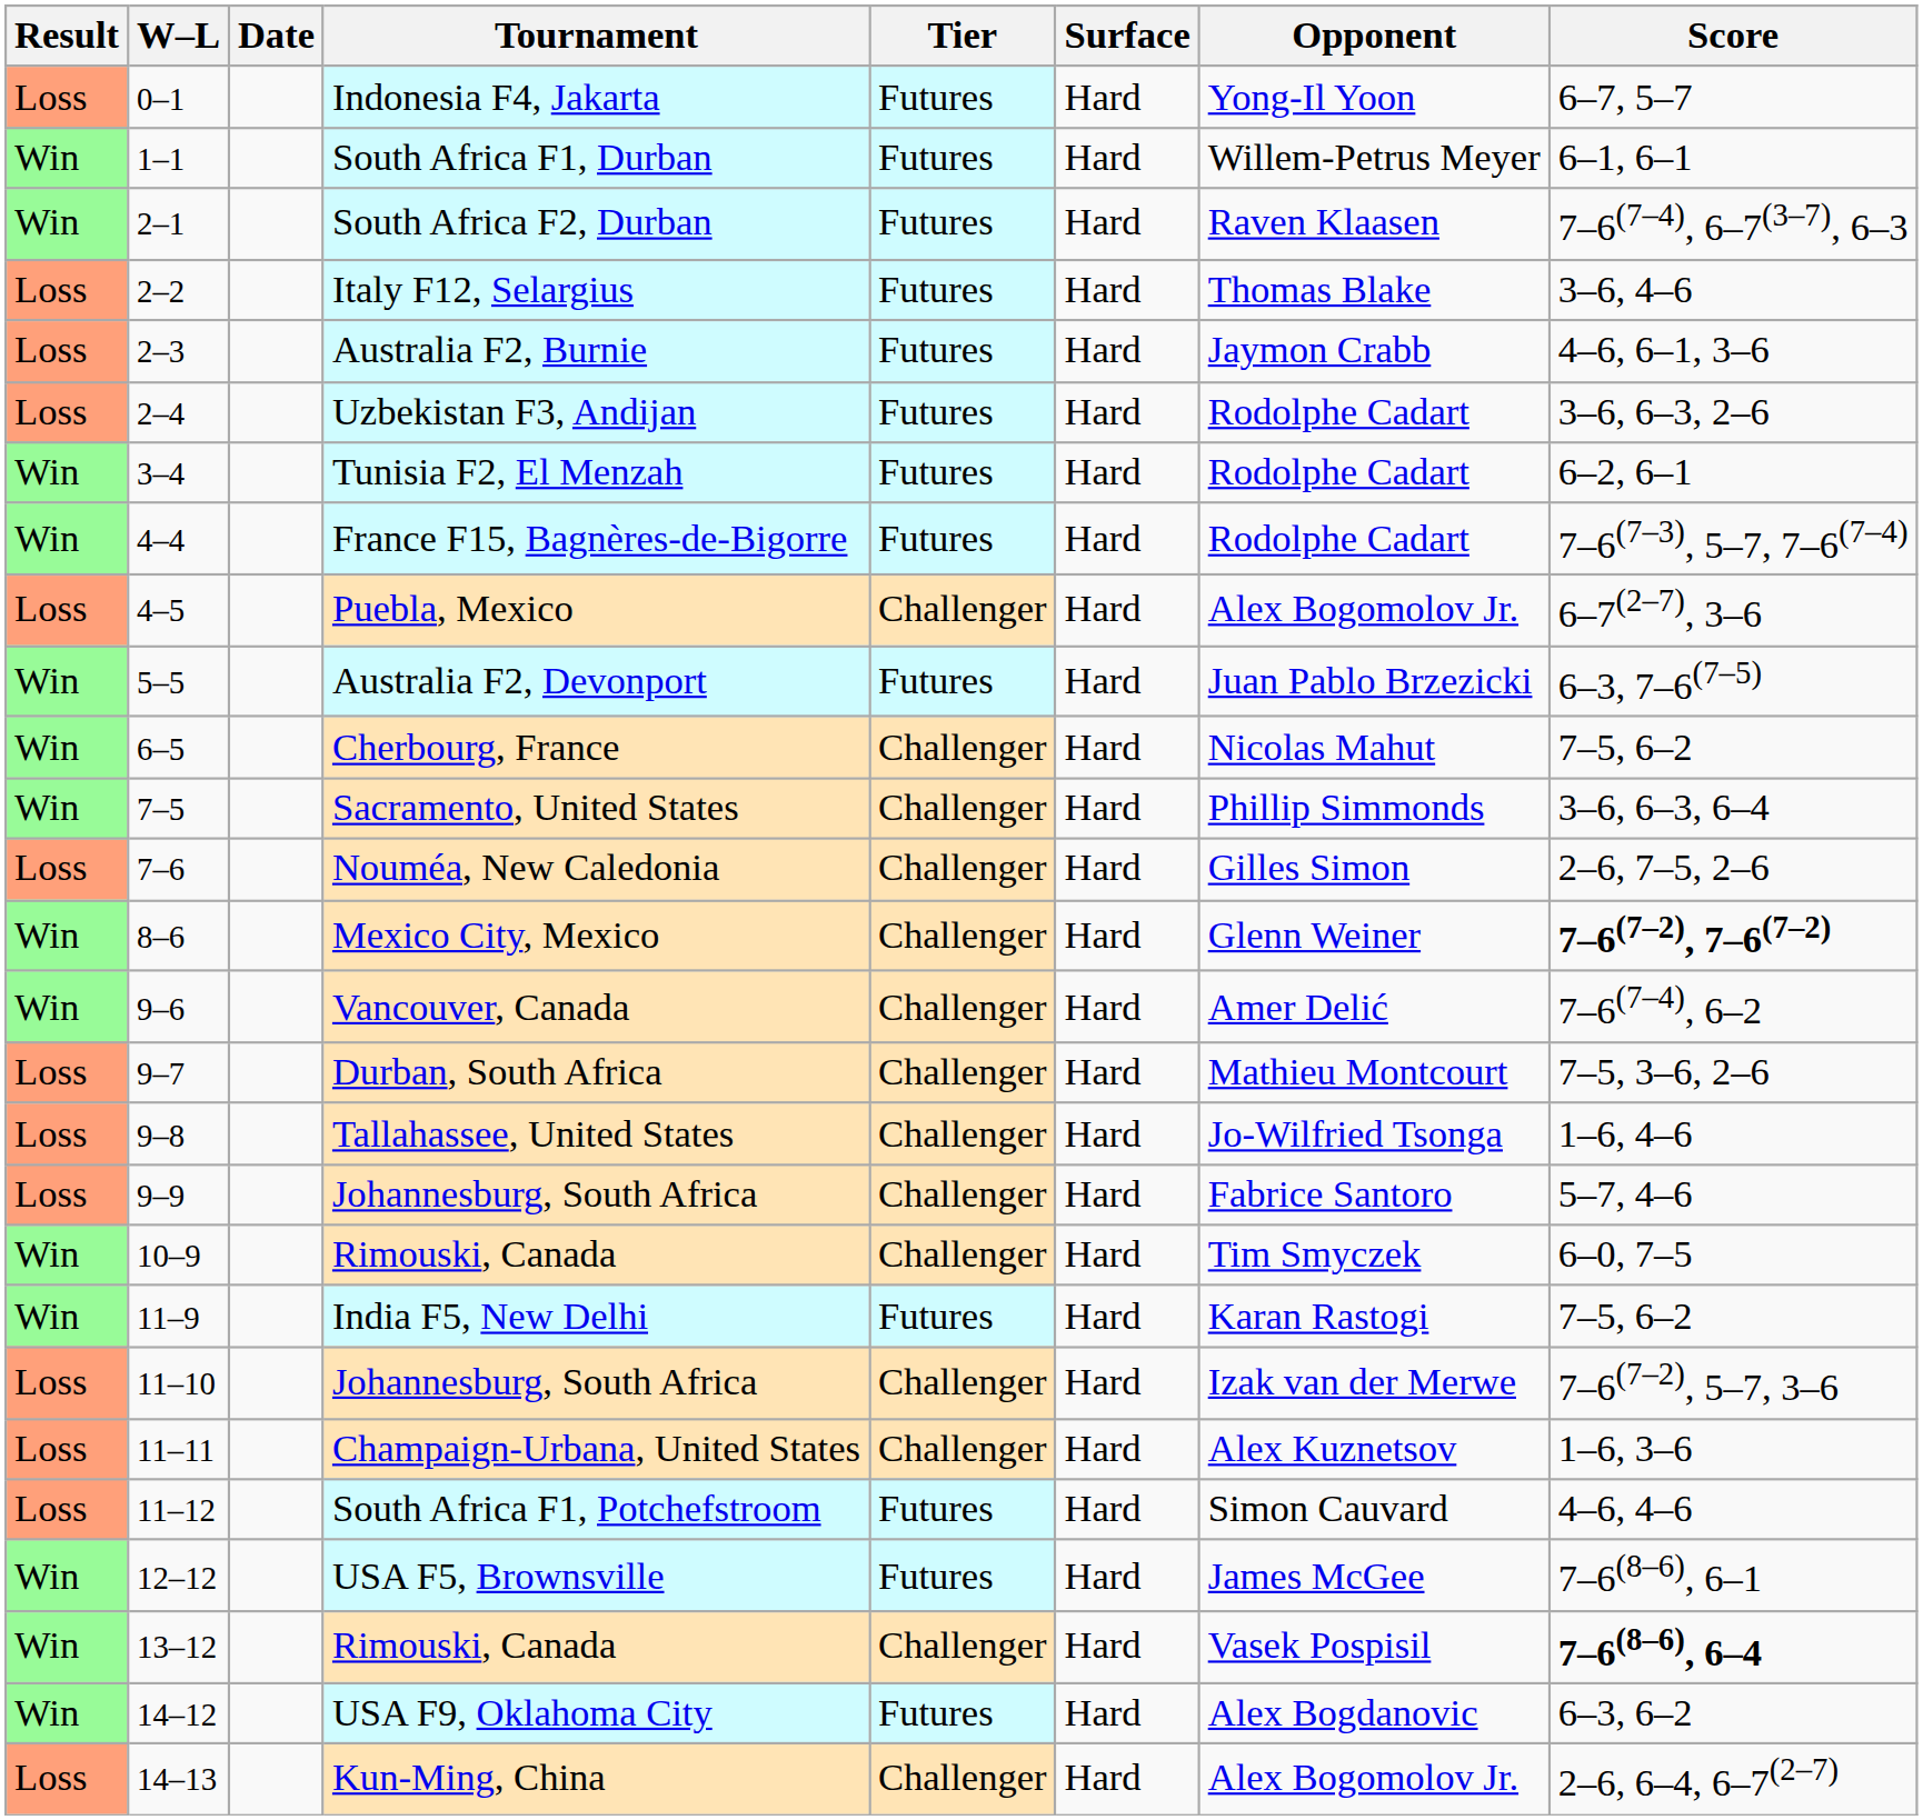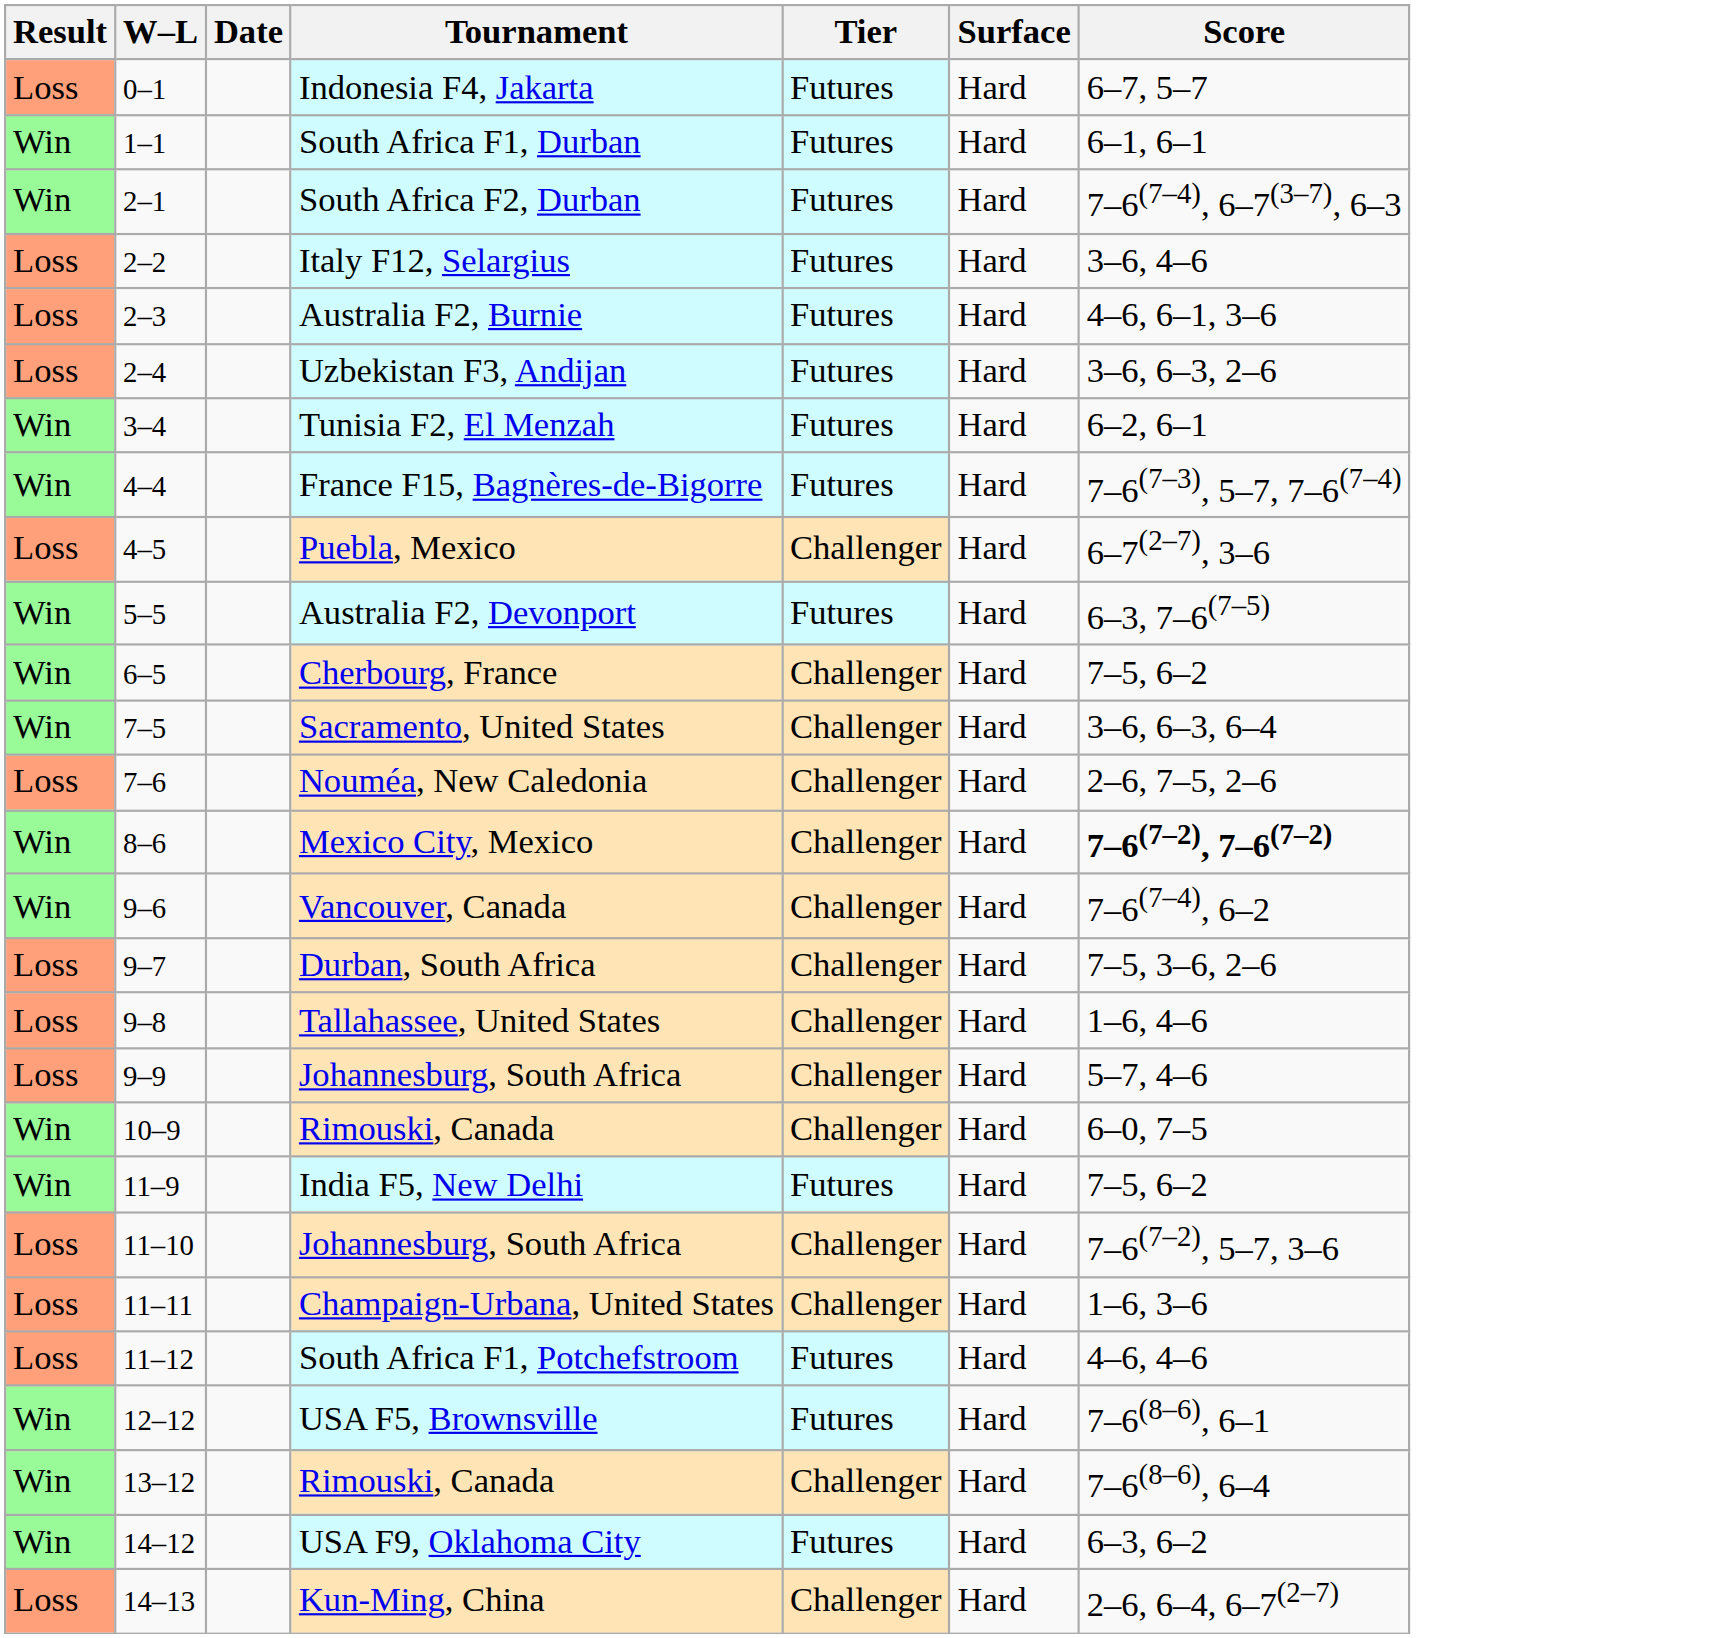- column: Opponent | Yong-Il Yoon | Willem-Petrus Meyer | Raven Klaasen | Thomas Blake | Jaymon Crabb | Rodolphe Cadart | Rodolphe Cadart | Rodolphe Cadart | Alex Bogomolov Jr. | Juan Pablo Brzezicki | Nicolas Mahut | Phillip Simmonds | Gilles Simon | Glenn Weiner | Amer Delić | Mathieu Montcourt | Jo-Wilfried Tsonga | Fabrice Santoro | Tim Smyczek | Karan Rastogi | Izak van der Merwe | Alex Kuznetsov | Simon Cauvard | James McGee | Vasek Pospisil | Alex Bogdanovic | Alex Bogomolov Jr.
13–12 / Rimouski, Canada | Score: bold -> normal
